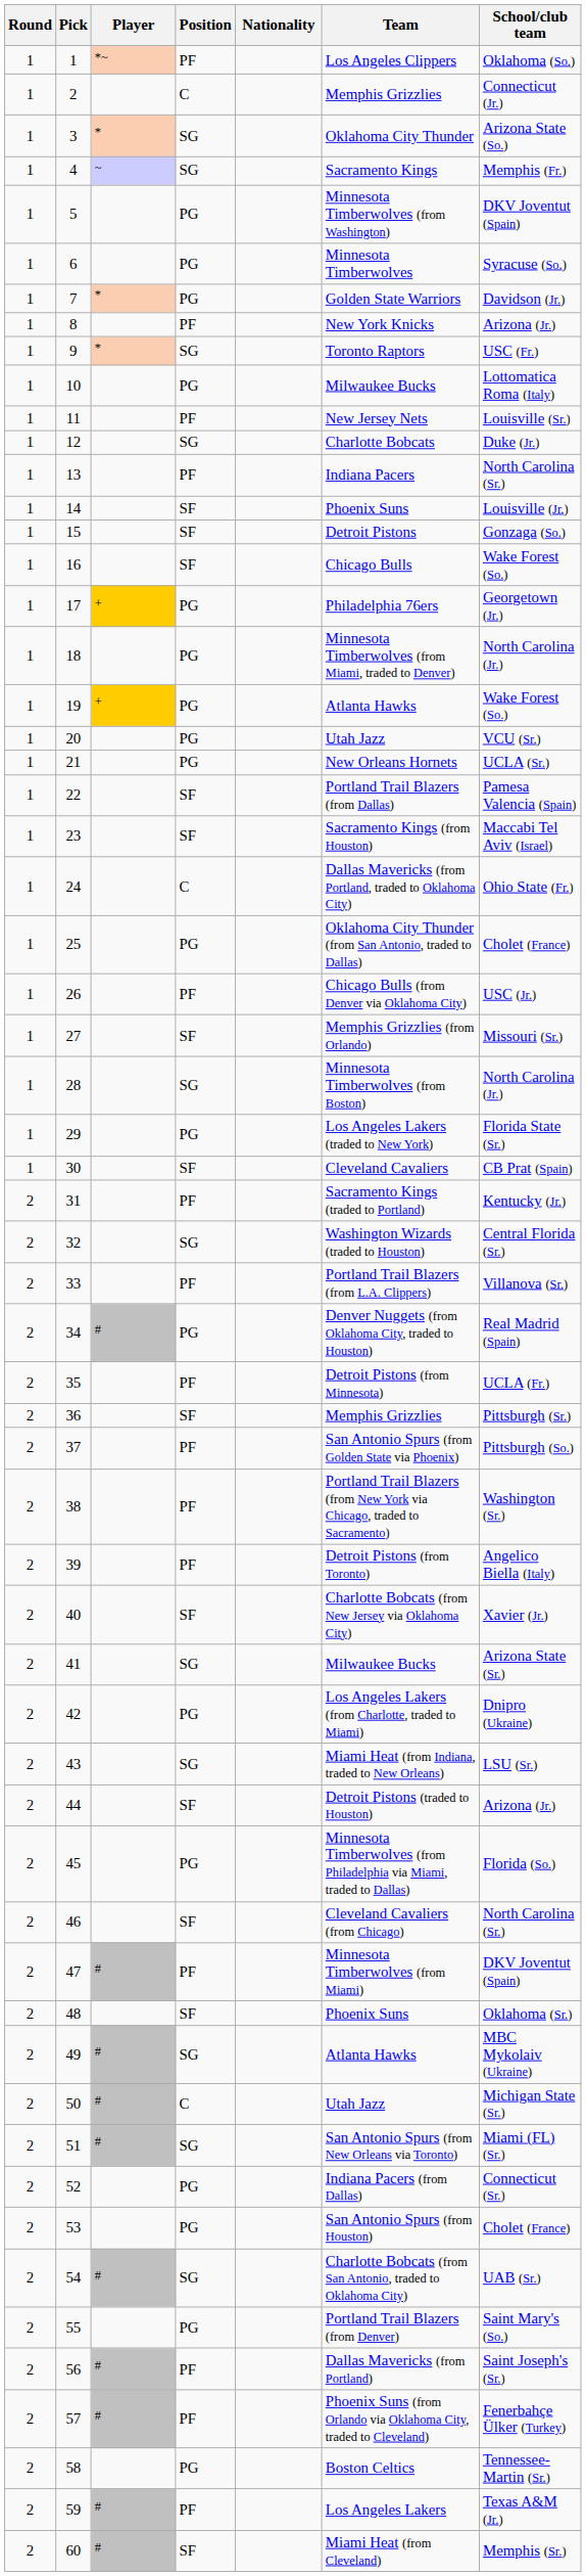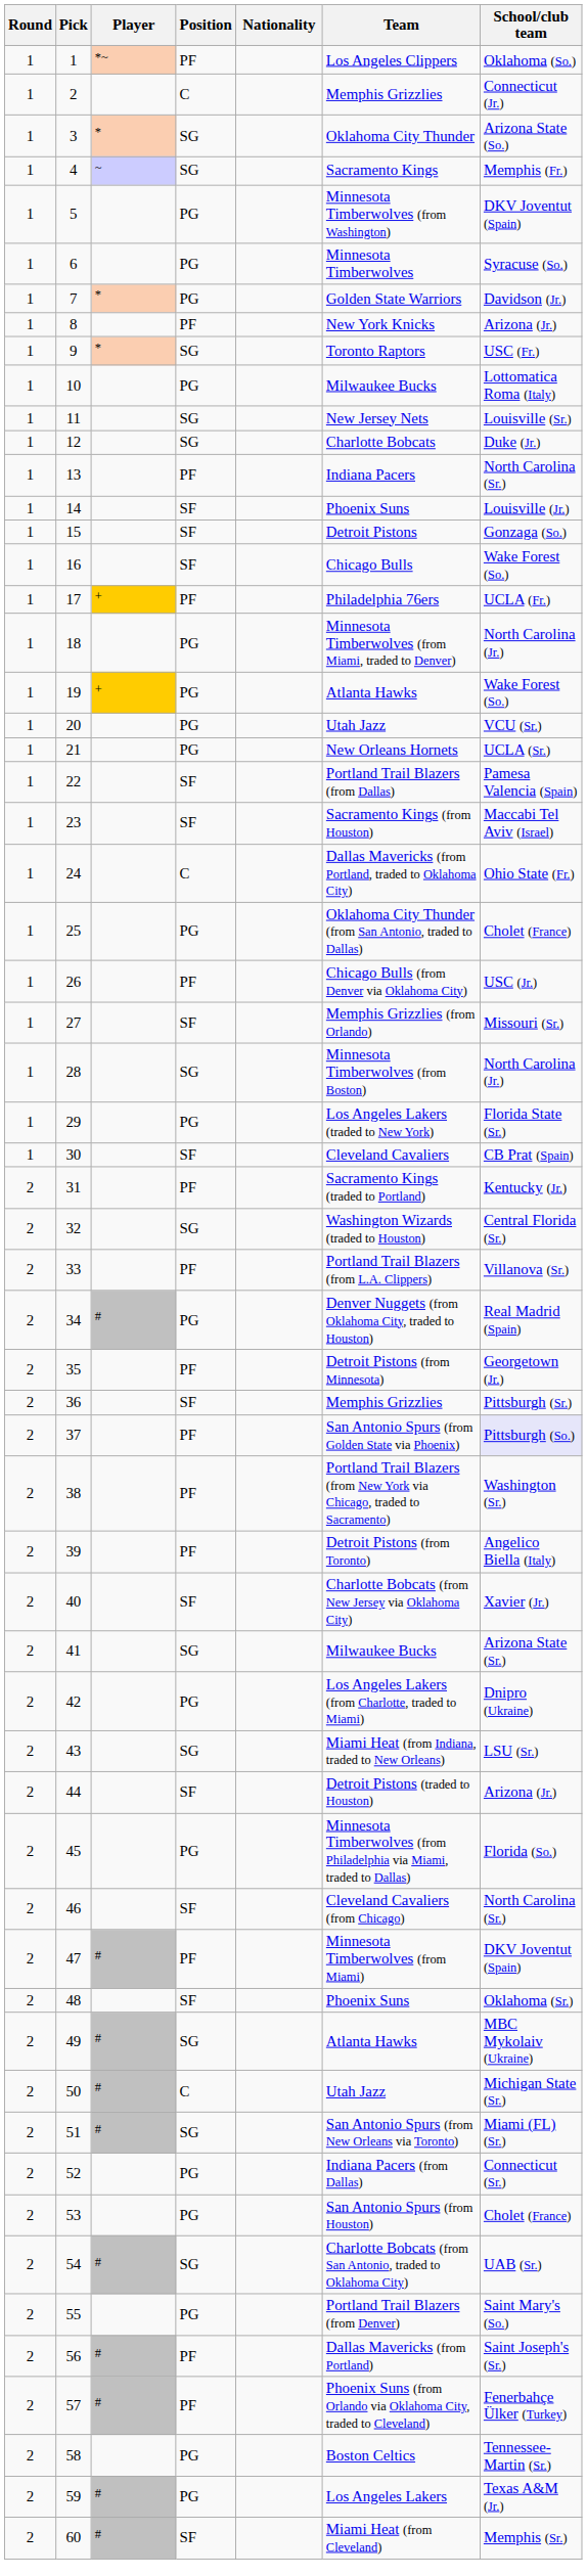11 | Position: PF -> SG
17 | Position: PG -> PF
17 | School/club team: Georgetown (Jr.) -> UCLA (Fr.)
35 | School/club team: UCLA (Fr.) -> Georgetown (Jr.)
37 | School/club team: no background -> lavender background
59 | Position: PF -> PG
